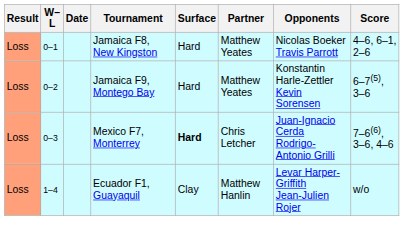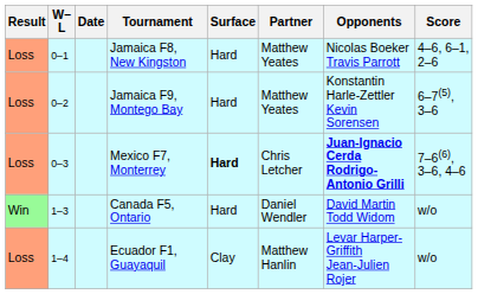Mexico F7, Monterrey | Opponents: normal -> bold
+ row: Win | 1–3 | Canada F5, Ontario | Hard | Daniel Wendler | David Martin Todd Widom | w/o
